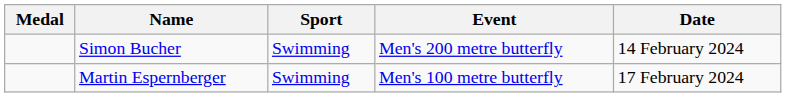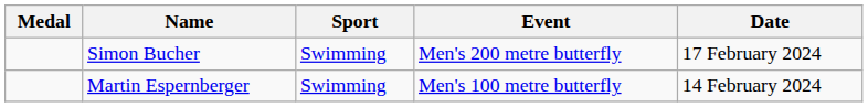Simon Bucher | Date: 14 February 2024 -> 17 February 2024
Martin Espernberger | Date: 17 February 2024 -> 14 February 2024
